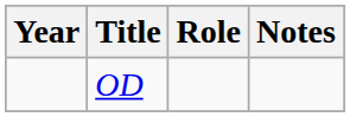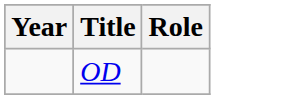- column: Notes
